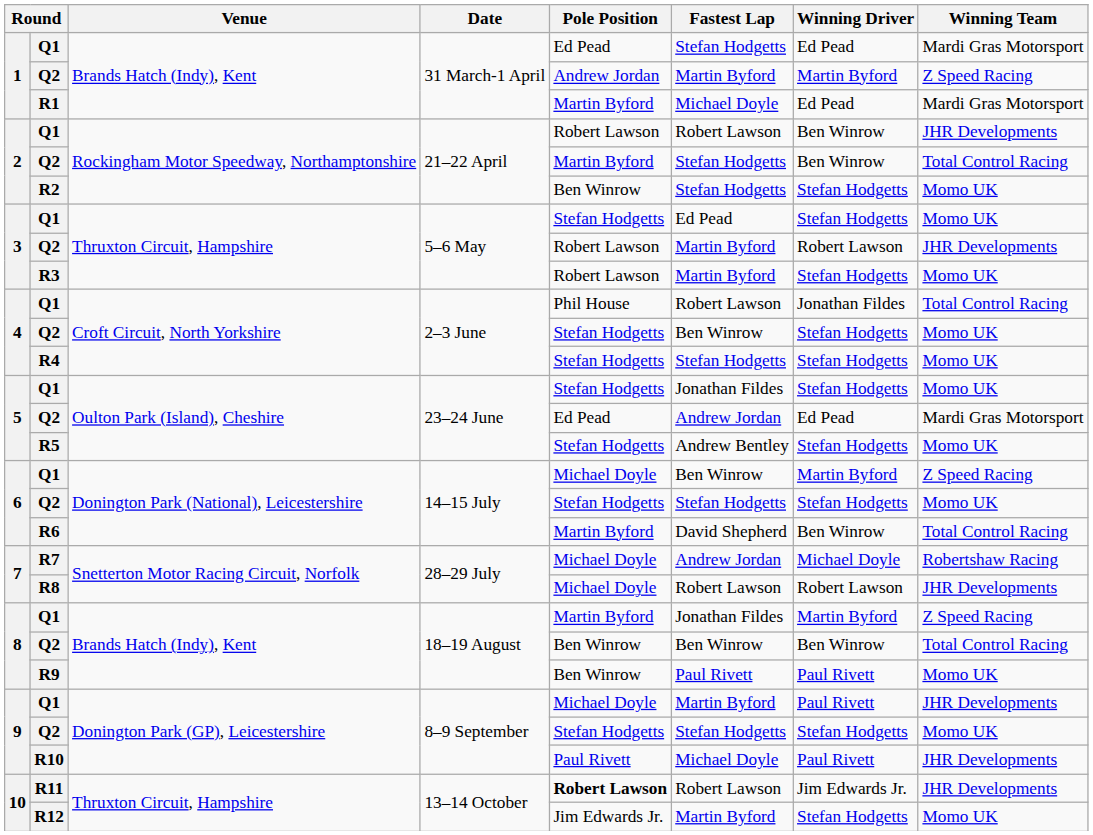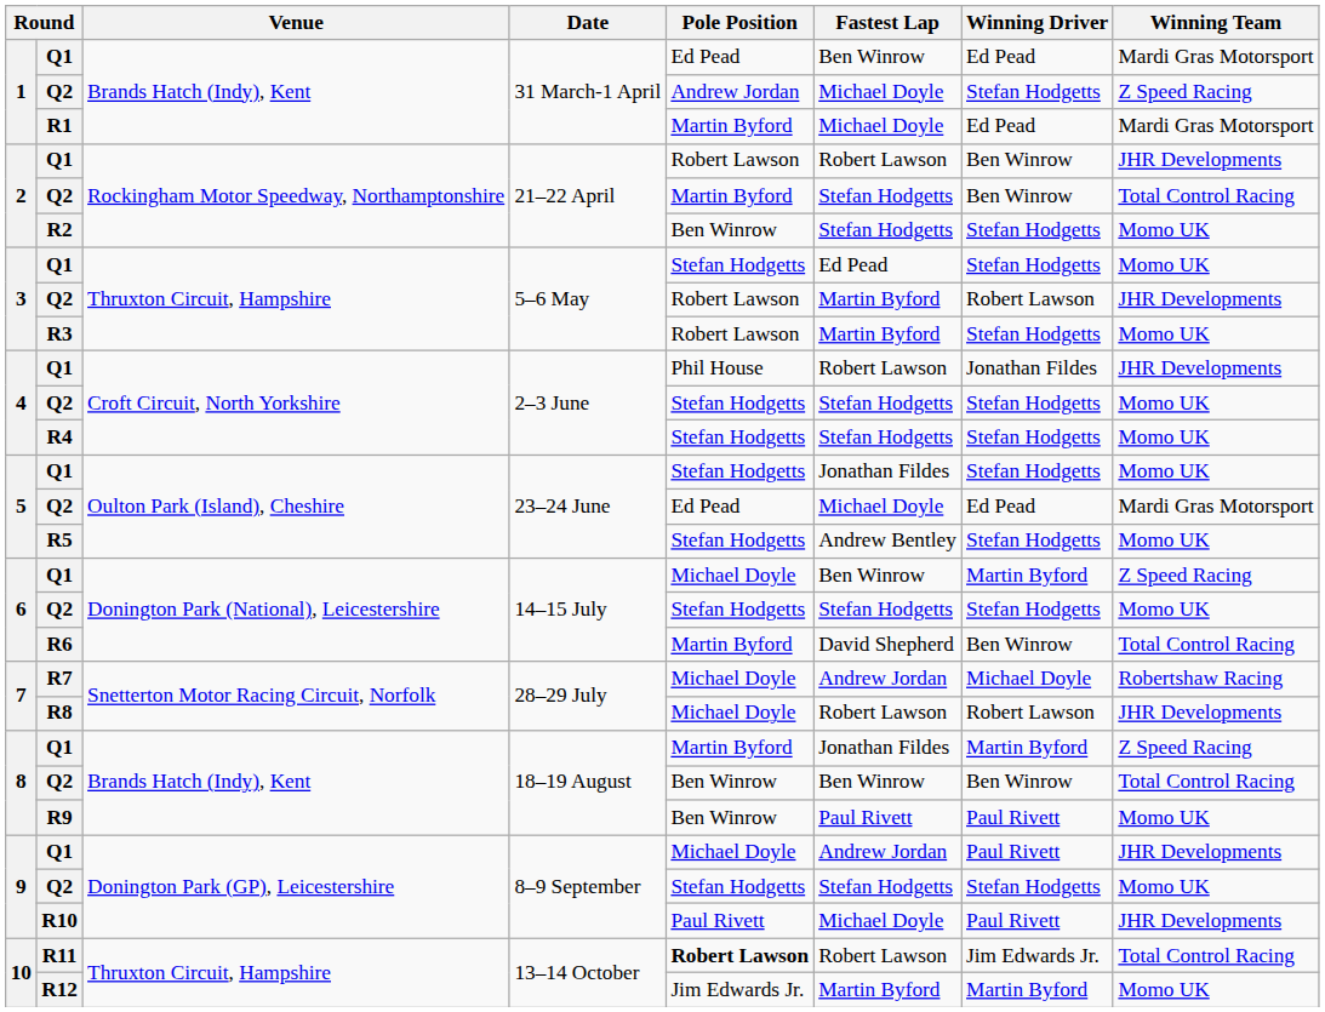1 / Q1 | Fastest Lap: Stefan Hodgetts -> Ben Winrow
1 / Q2 | Fastest Lap: Martin Byford -> Michael Doyle
1 / Q2 | Winning Driver: Martin Byford -> Stefan Hodgetts
4 / Q1 | Winning Team: Total Control Racing -> JHR Developments
4 / Q2 | Fastest Lap: Ben Winrow -> Stefan Hodgetts
5 / Q2 | Fastest Lap: Andrew Jordan -> Michael Doyle
9 / Q1 | Fastest Lap: Martin Byford -> Andrew Jordan
R11 | Winning Team: JHR Developments -> Total Control Racing
R12 | Winning Driver: Stefan Hodgetts -> Martin Byford
